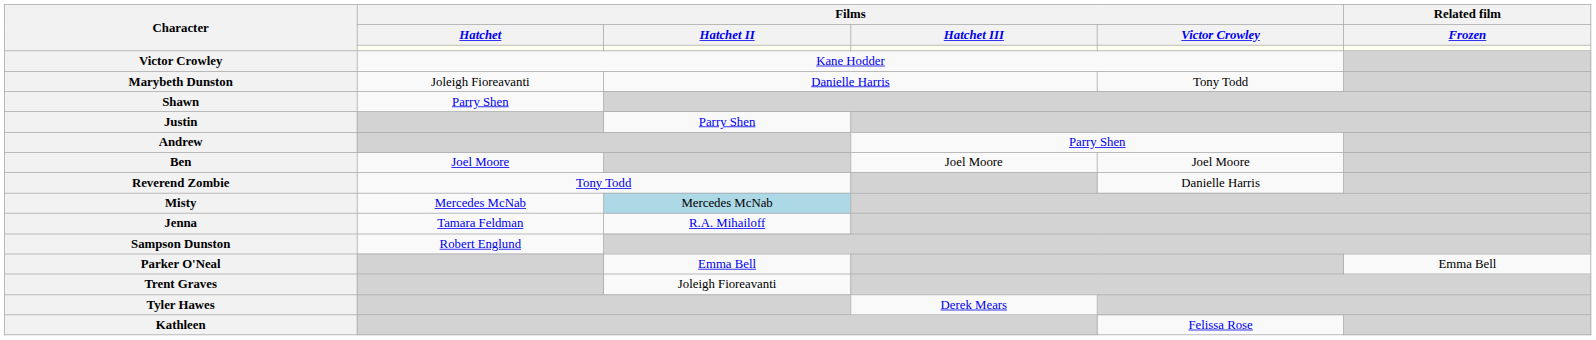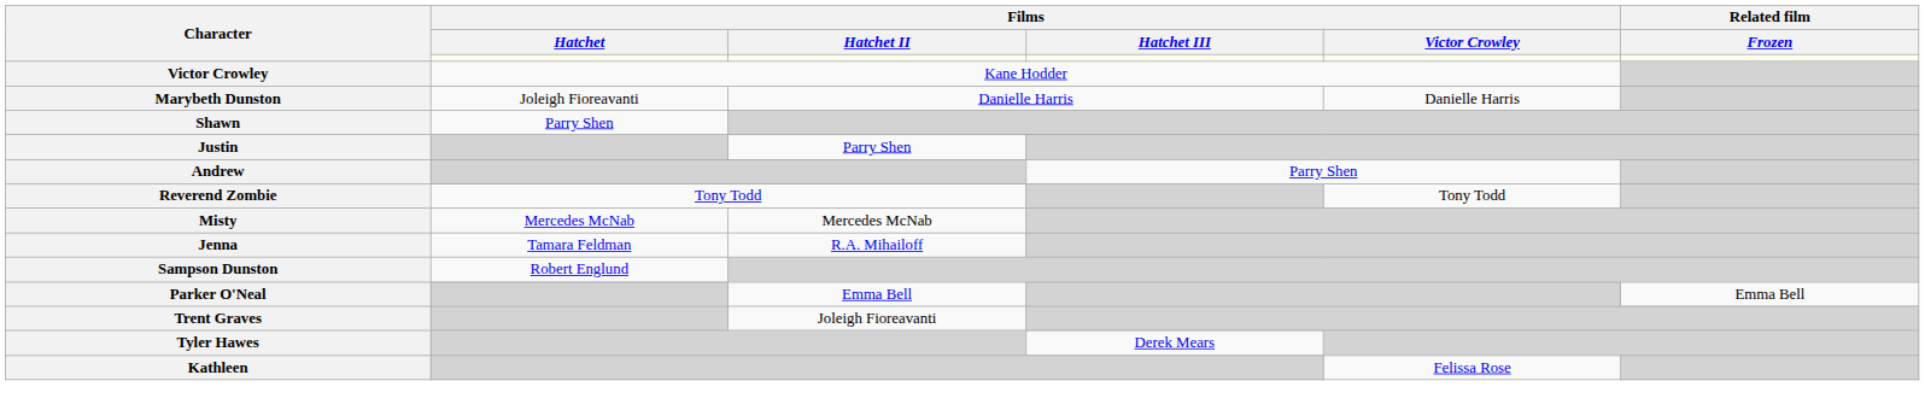Marybeth Dunston | Films / Victor Crowley: Tony Todd -> Danielle Harris
- row: Ben | Joel Moore | Joel Moore | Joel Moore
Reverend Zombie | Films / Victor Crowley: Danielle Harris -> Tony Todd
Misty | Films / Hatchet II: lightblue background -> no background
